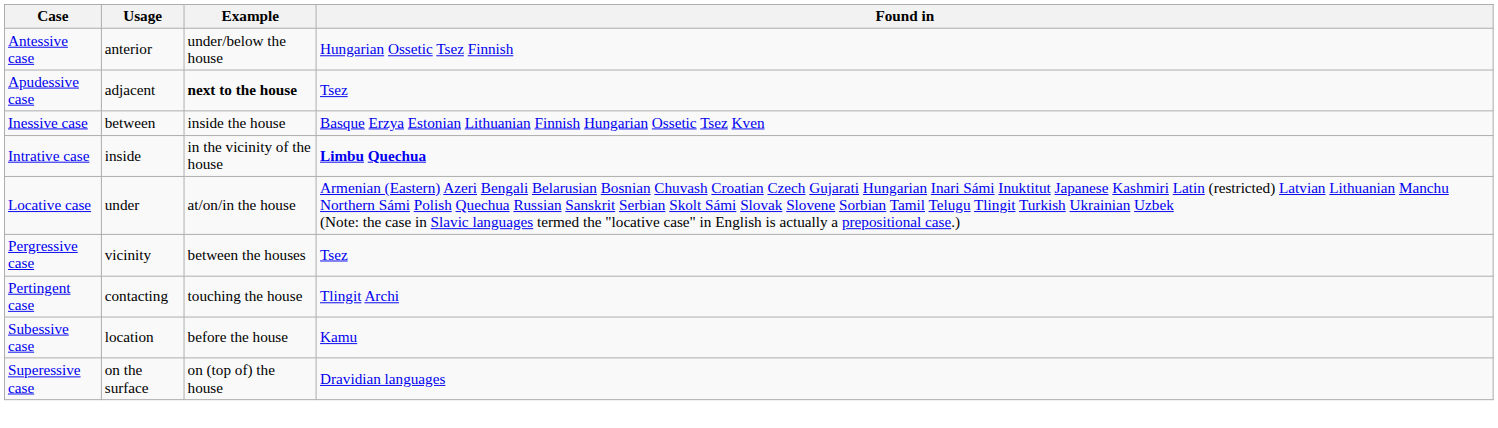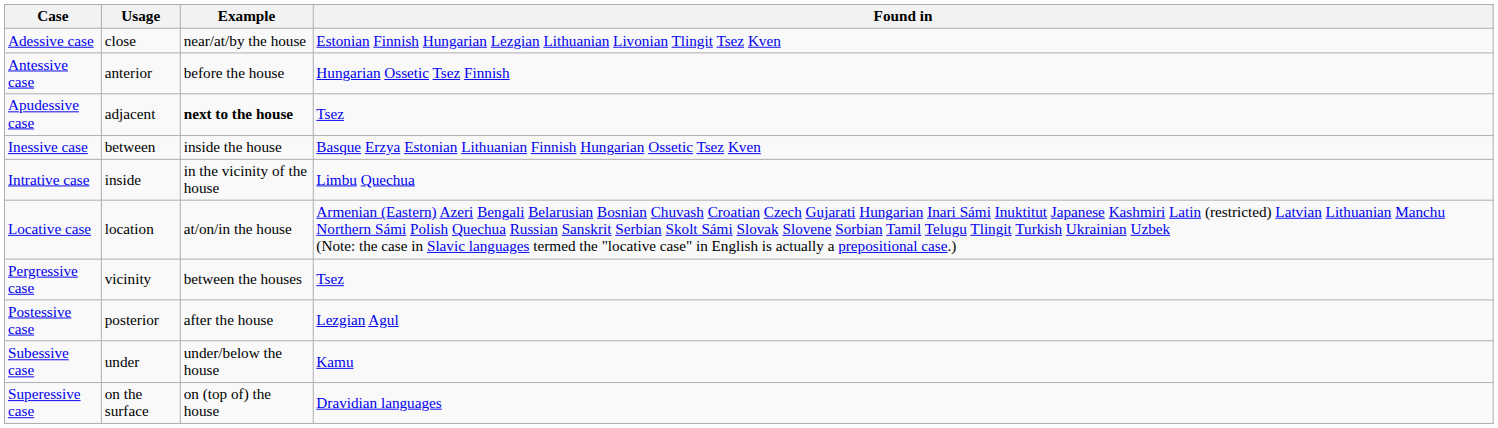+ row: Adessive case | close | near/at/by the house | Estonian Finnish Hungarian Lezgian Lithuanian Livonian Tlingit Tsez Kven
Antessive case | Example: under/below the house -> before the house
Intrative case | Found in: bold -> normal
Locative case | Usage: under -> location
- row: Pertingent case | contacting | touching the house | Tlingit Archi
+ row: Postessive case | posterior | after the house | Lezgian Agul
Subessive case | Usage: location -> under
Subessive case | Example: before the house -> under/below the house
